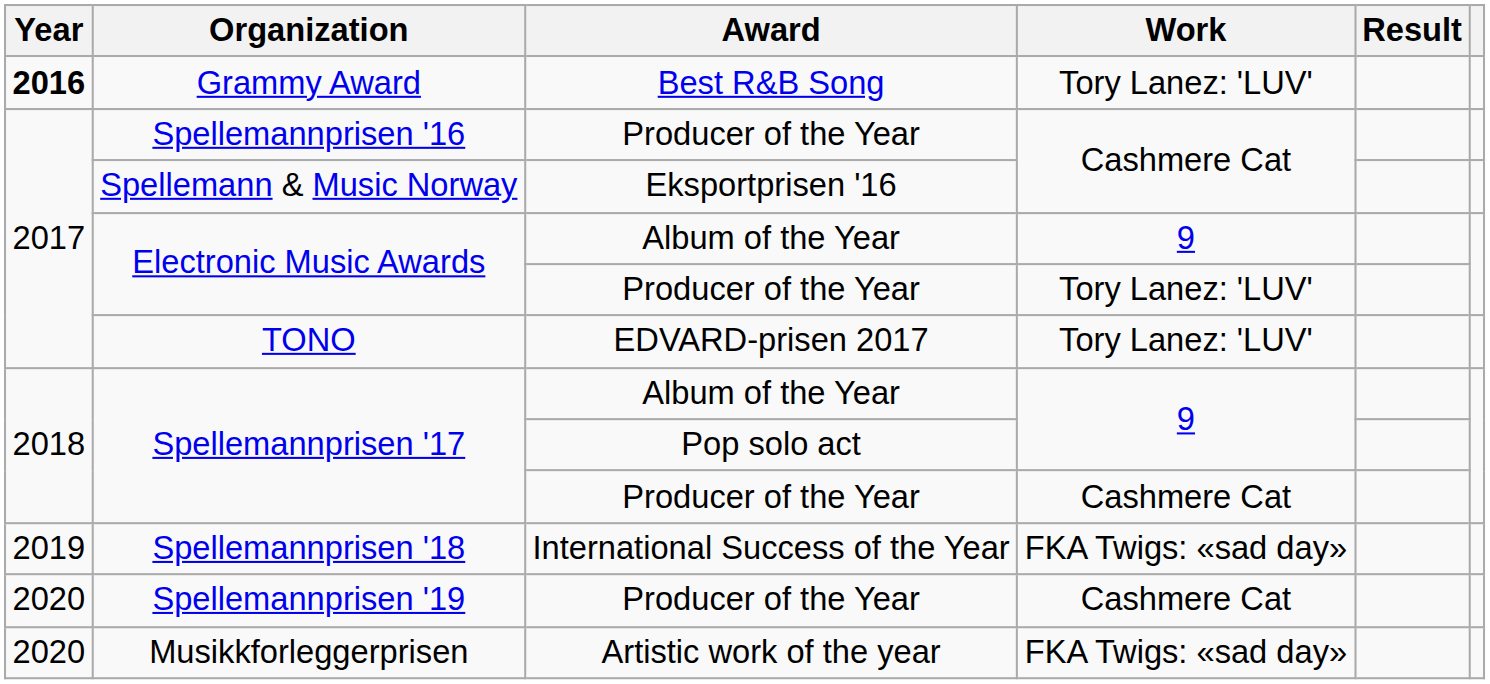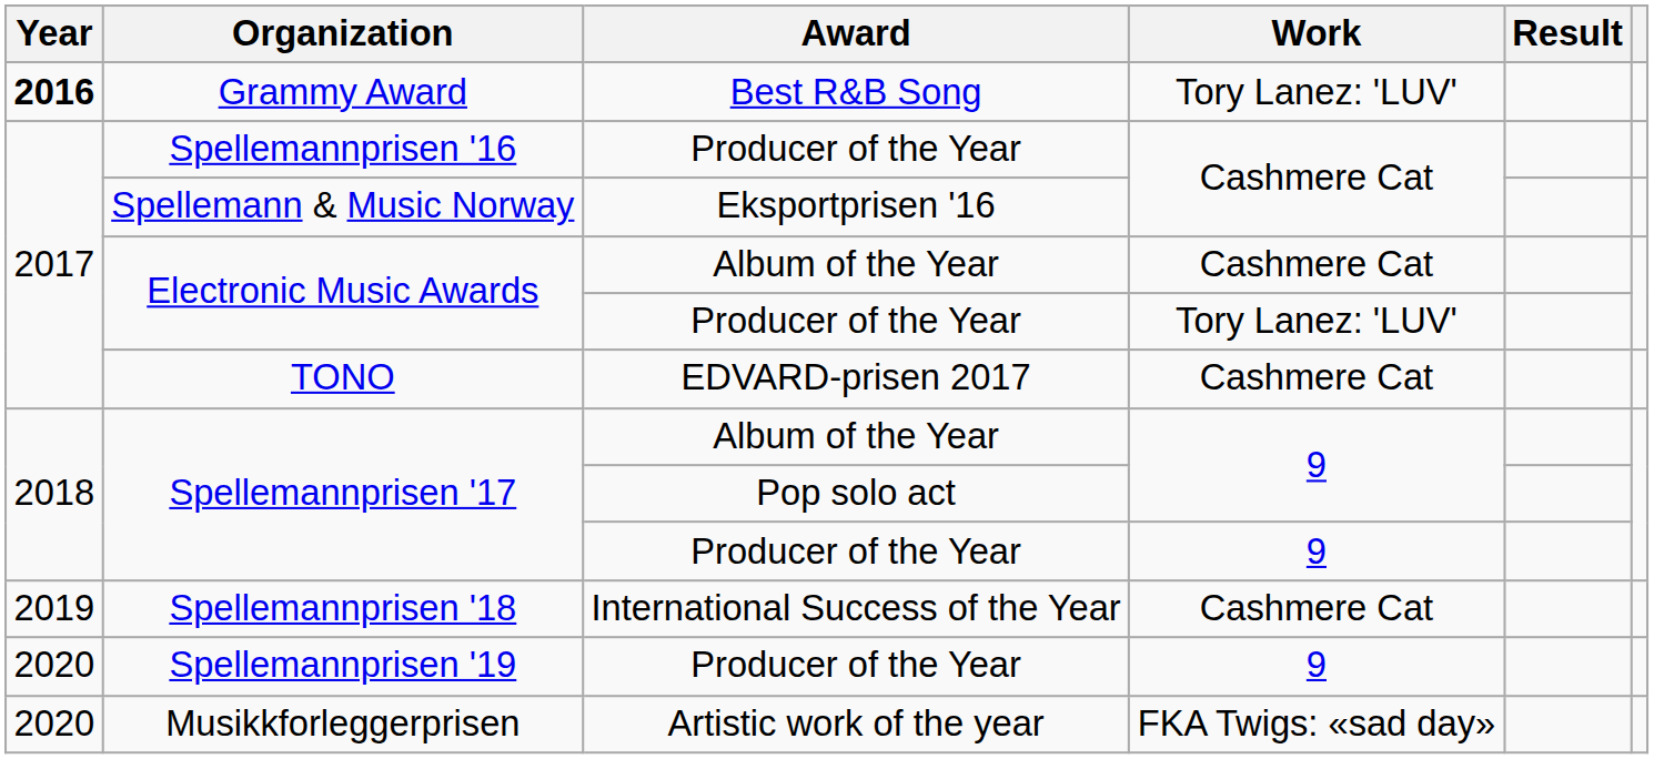Electronic Music Awards / Album of the Year | Work: 9 -> Cashmere Cat
TONO | Work: Tory Lanez: 'LUV' -> Cashmere Cat
Spellemannprisen '17 / Producer of the Year | Work: Cashmere Cat -> 9
Spellemannprisen '18 | Work: FKA Twigs: «sad day» -> Cashmere Cat
Spellemannprisen '19 | Work: Cashmere Cat -> 9
